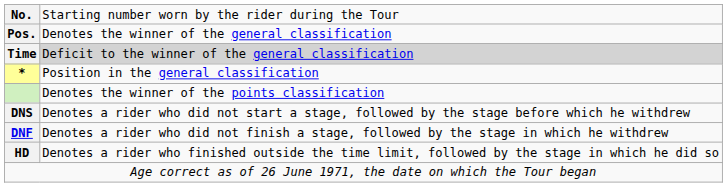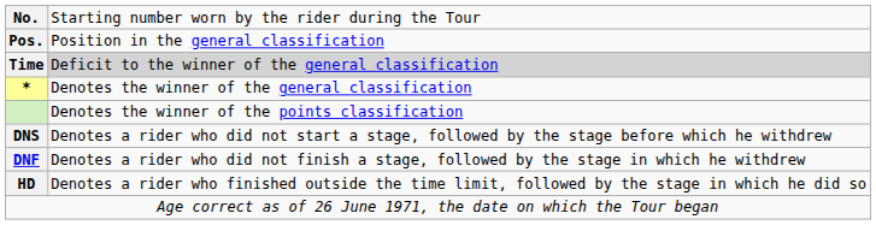Pos. | column 2: Denotes the winner of the general classification -> Position in the general classification
* | column 2: Position in the general classification -> Denotes the winner of the general classification
